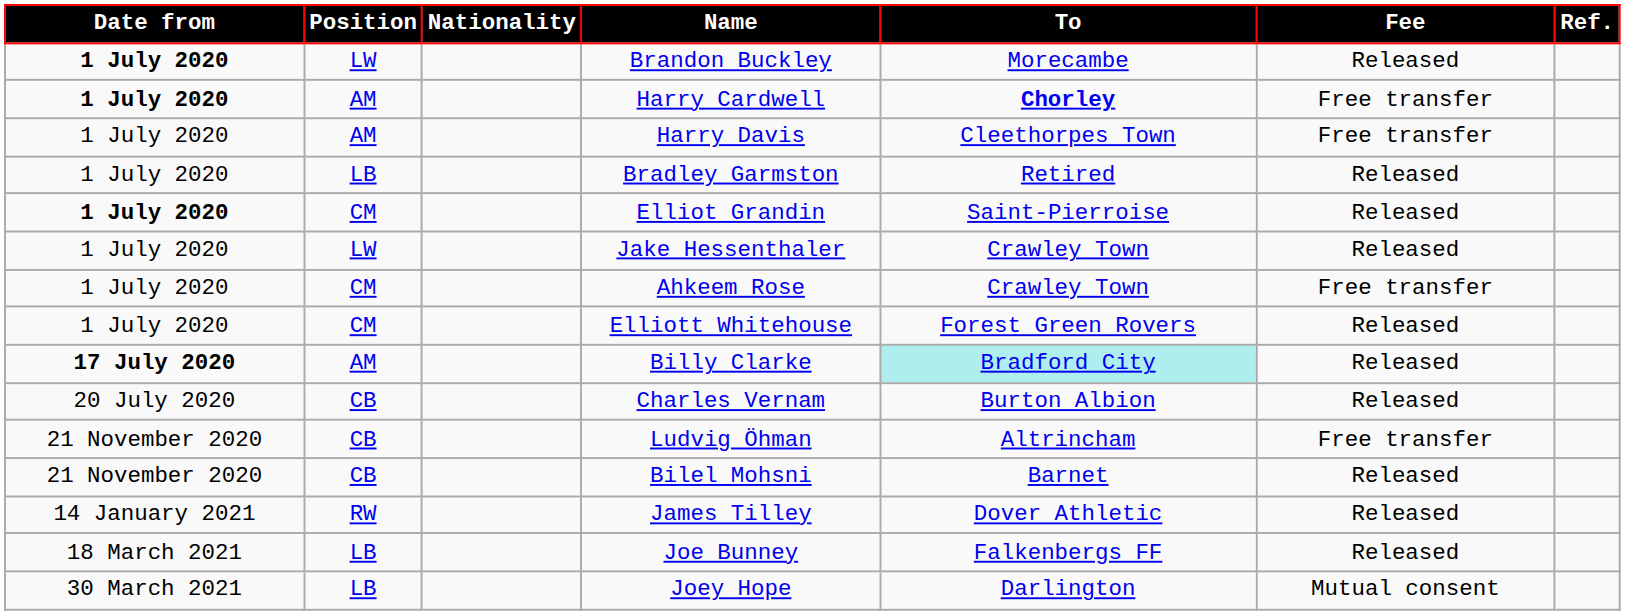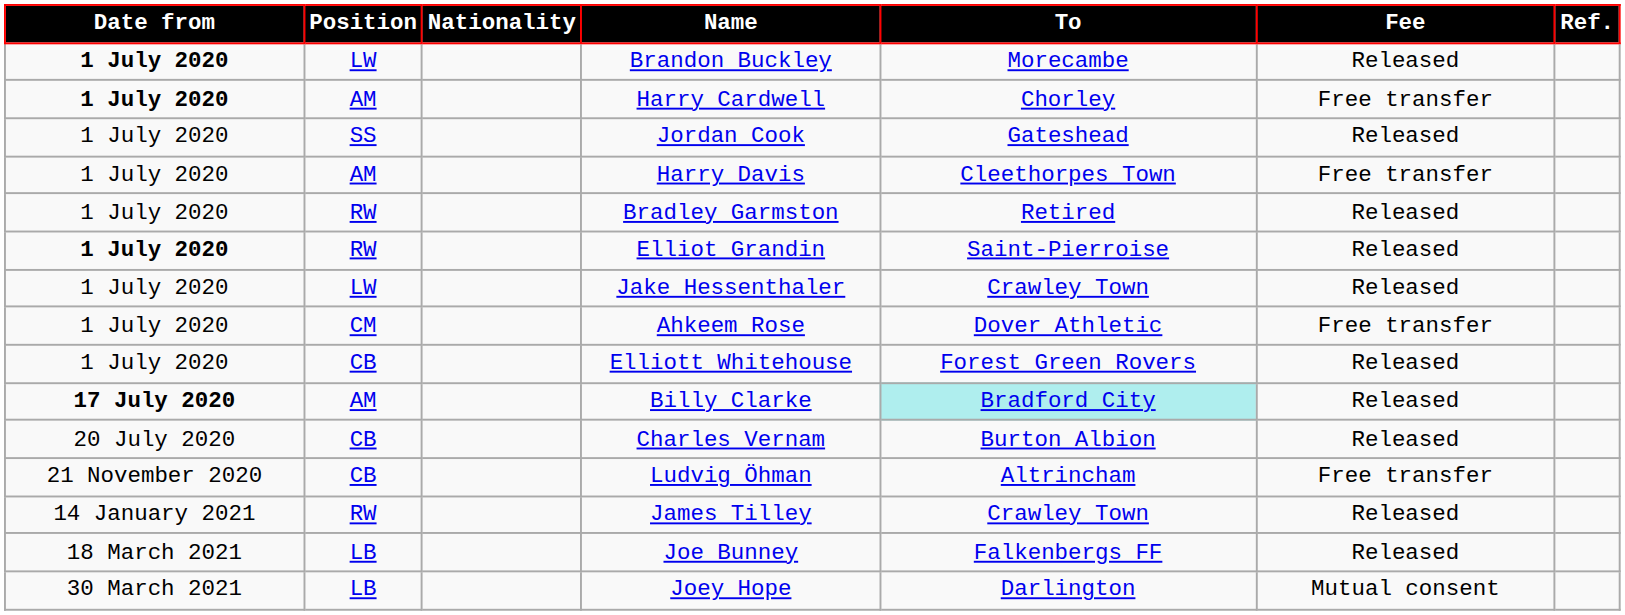Harry Cardwell | To: bold -> normal
+ row: 1 July 2020 | SS | Jordan Cook | Gateshead | Released
Bradley Garmston | Position: LB -> RW
Elliot Grandin | Position: CM -> RW
Ahkeem Rose | To: Crawley Town -> Dover Athletic
Elliott Whitehouse | Position: CM -> CB
- row: 21 November 2020 | CB | Bilel Mohsni | Barnet | Released
James Tilley | To: Dover Athletic -> Crawley Town
